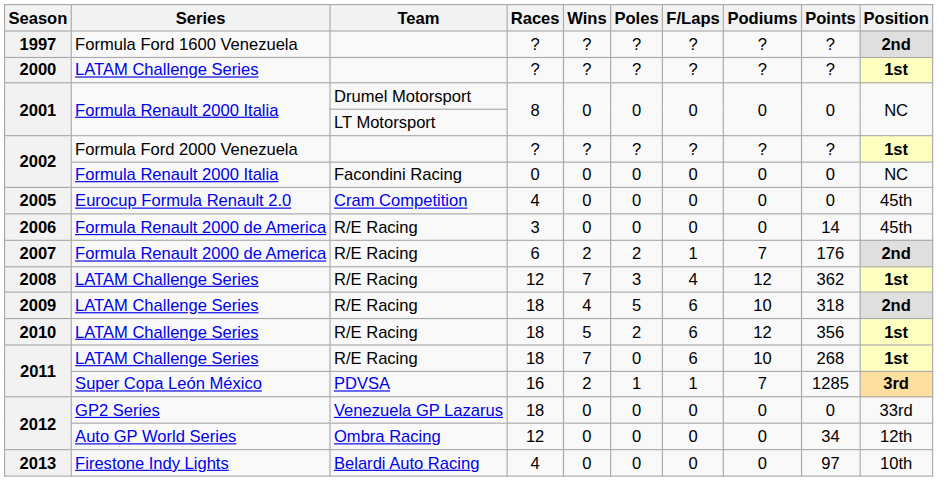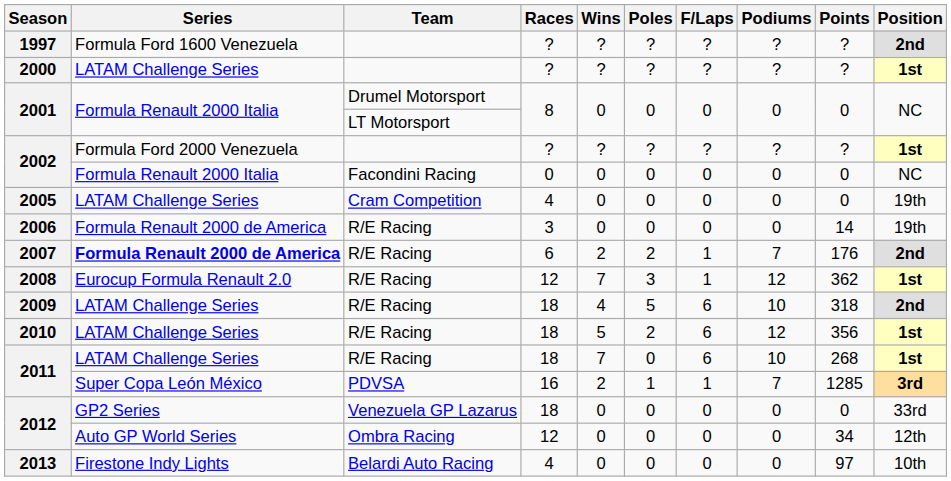2005 | Series: Eurocup Formula Renault 2.0 -> LATAM Challenge Series
2005 | Position: 45th -> 19th
2006 | Position: 45th -> 19th
2007 | Series: normal -> bold
2008 | Series: LATAM Challenge Series -> Eurocup Formula Renault 2.0
2008 | F/Laps: 4 -> 1
